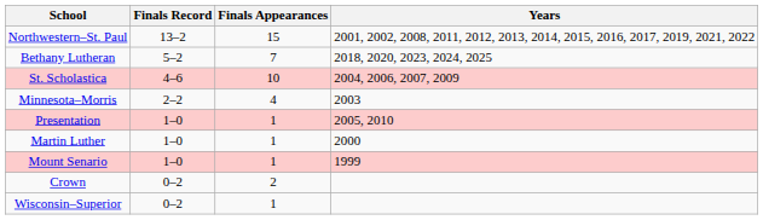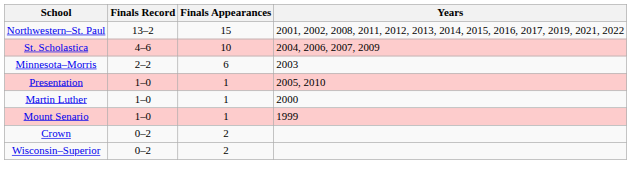- row: Bethany Lutheran | 5–2 | 7 | 2018, 2020, 2023, 2024, 2025
Minnesota–Morris | Finals Appearances: 4 -> 6
Wisconsin–Superior | Finals Appearances: 1 -> 2
